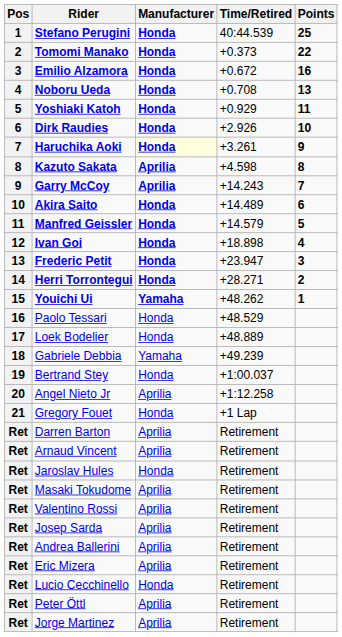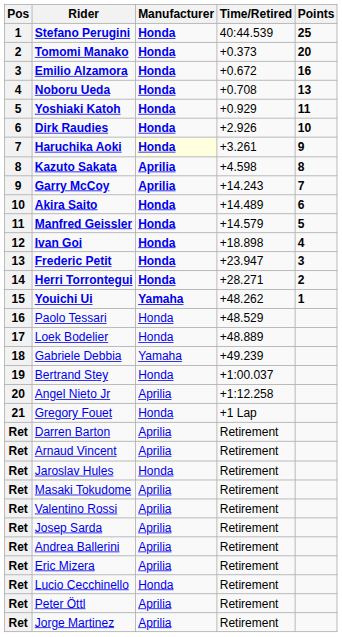Tomomi Manako | Points: 22 -> 20
